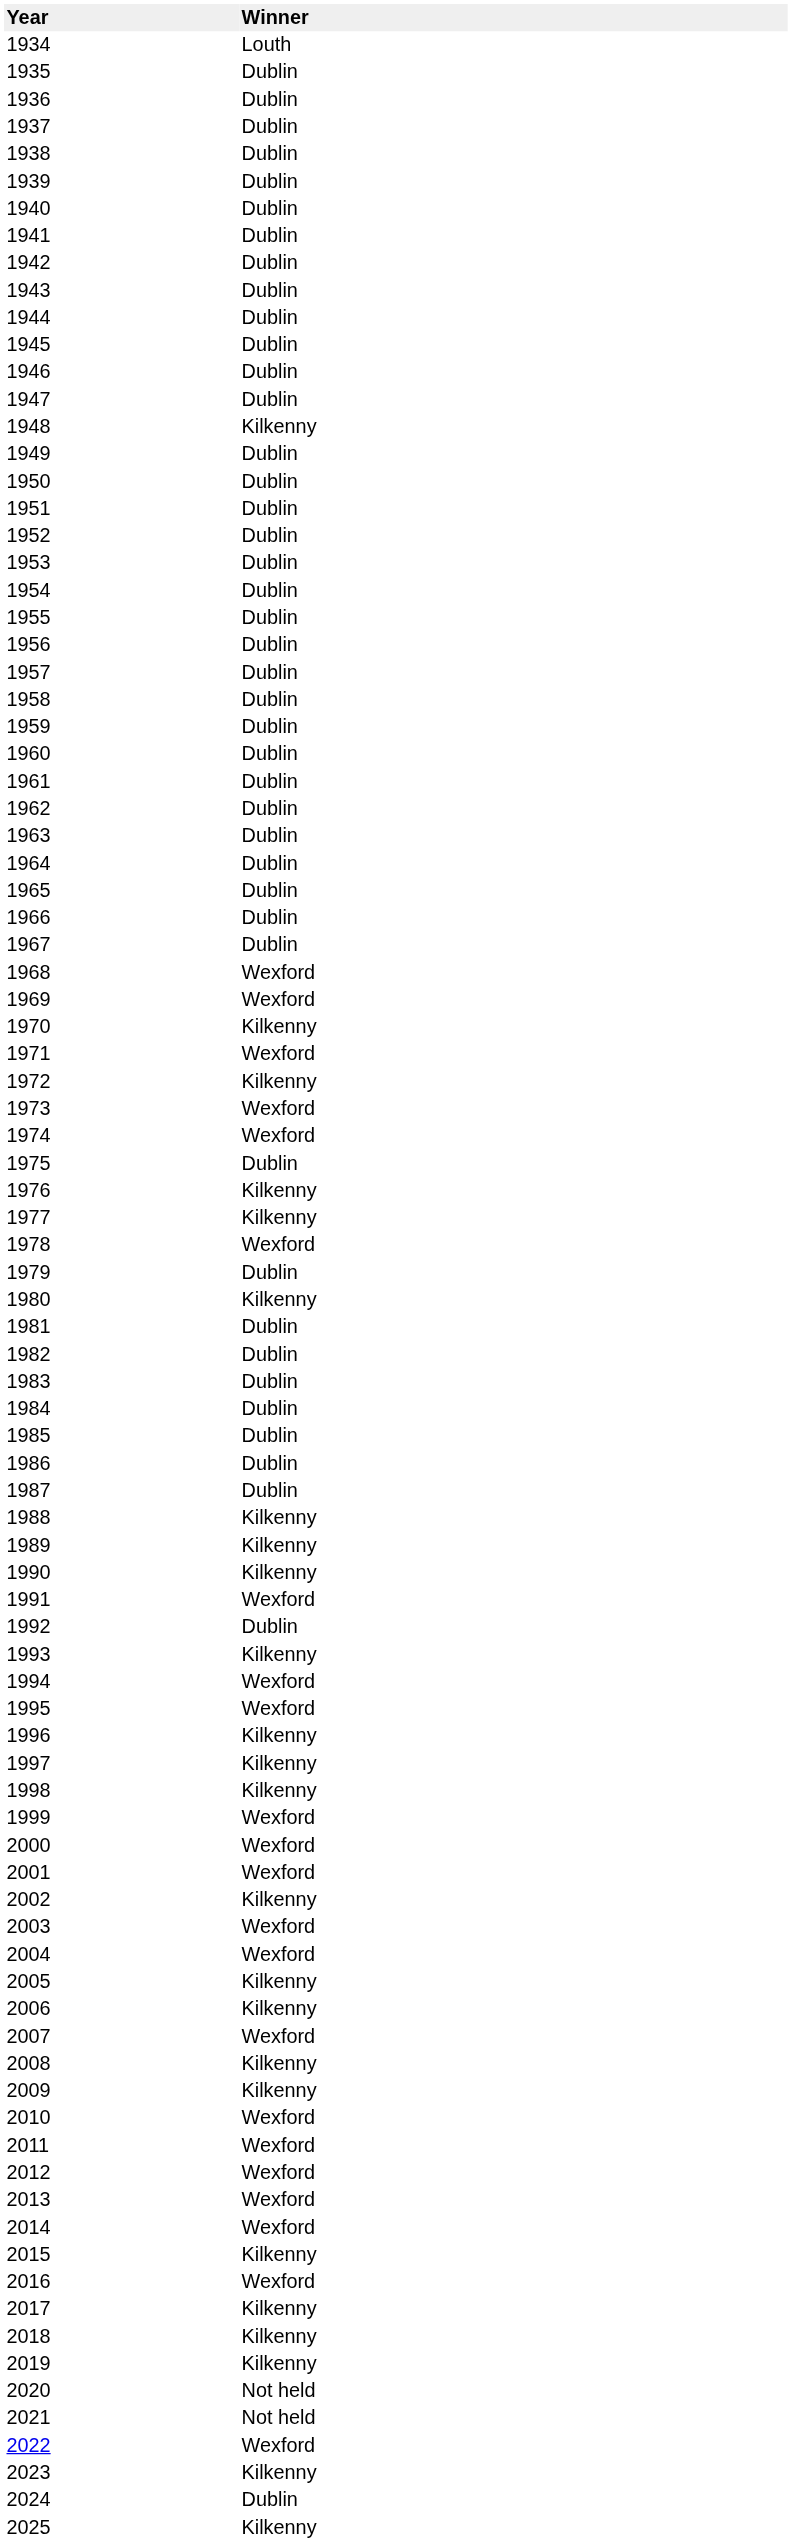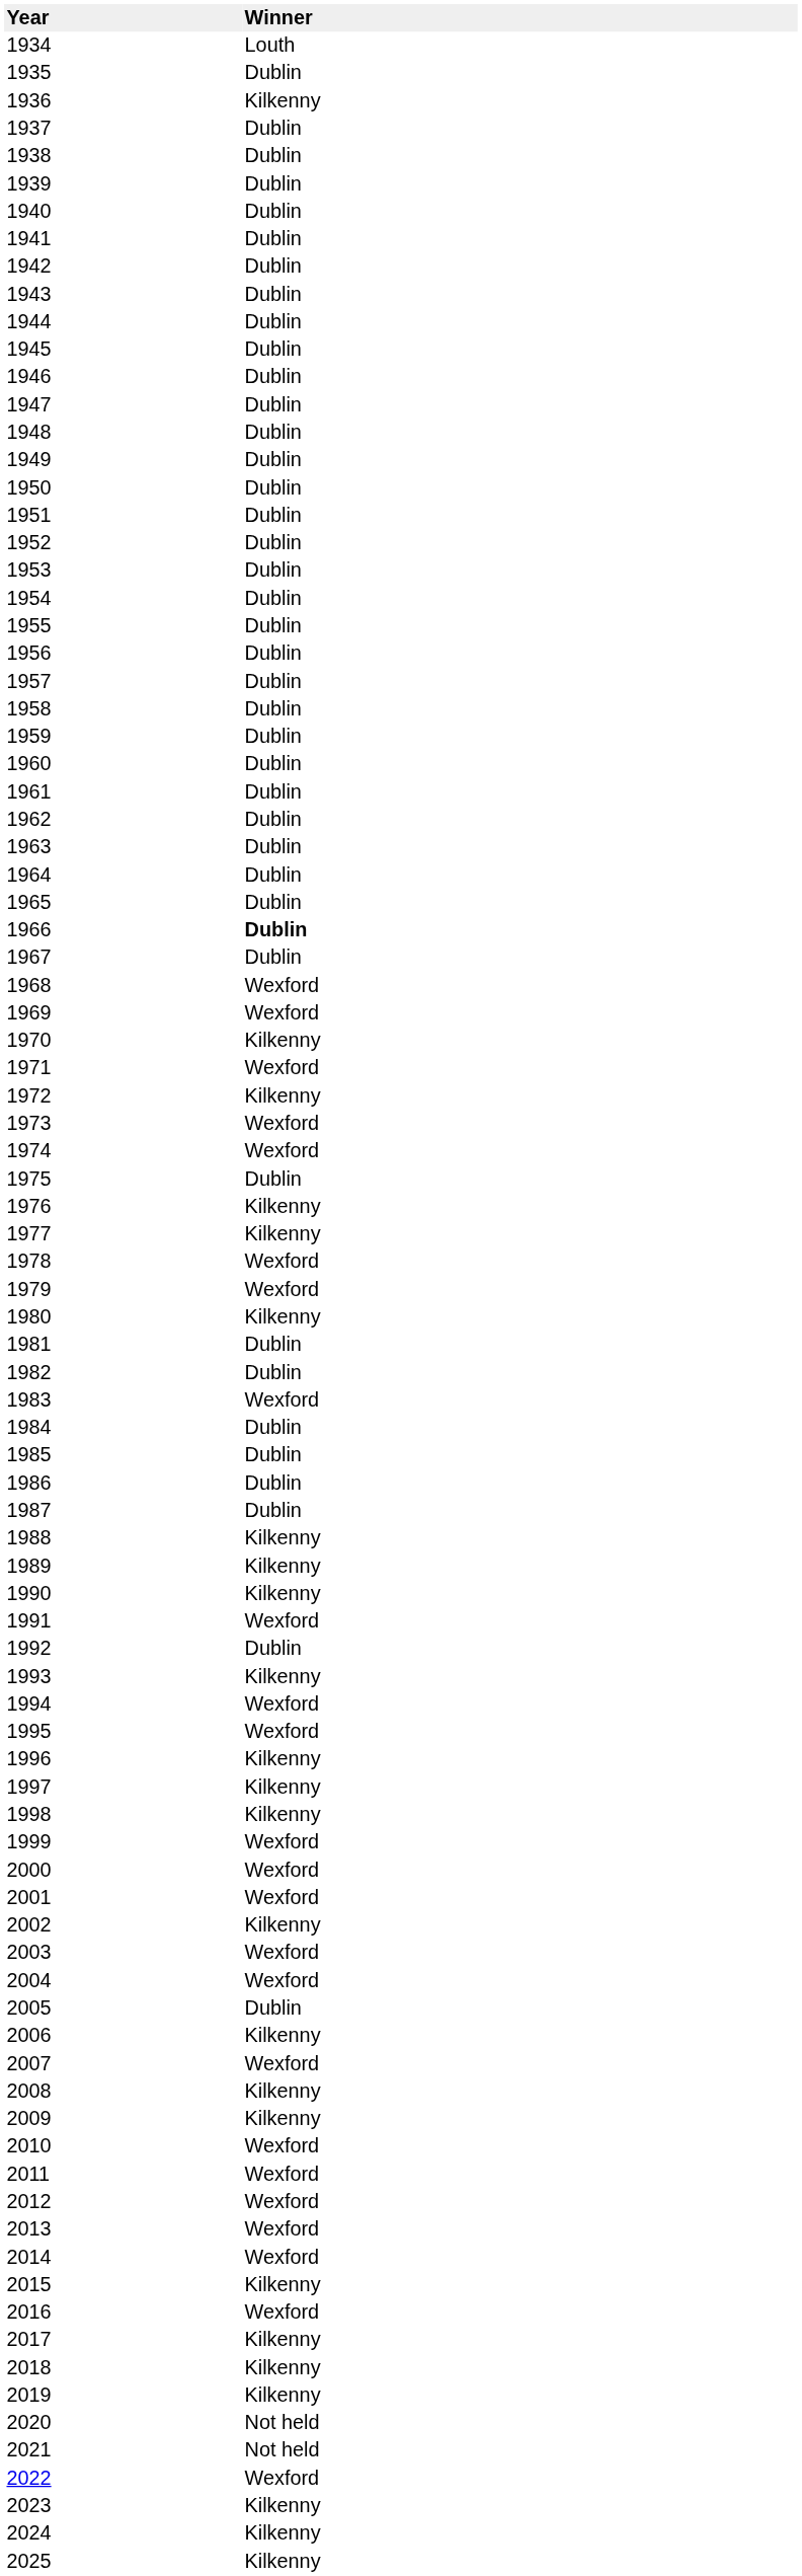1936 | Winner: Dublin -> Kilkenny
1948 | Winner: Kilkenny -> Dublin
1966 | Winner: normal -> bold
1979 | Winner: Dublin -> Wexford
1983 | Winner: Dublin -> Wexford
2005 | Winner: Kilkenny -> Dublin
2024 | Winner: Dublin -> Kilkenny
